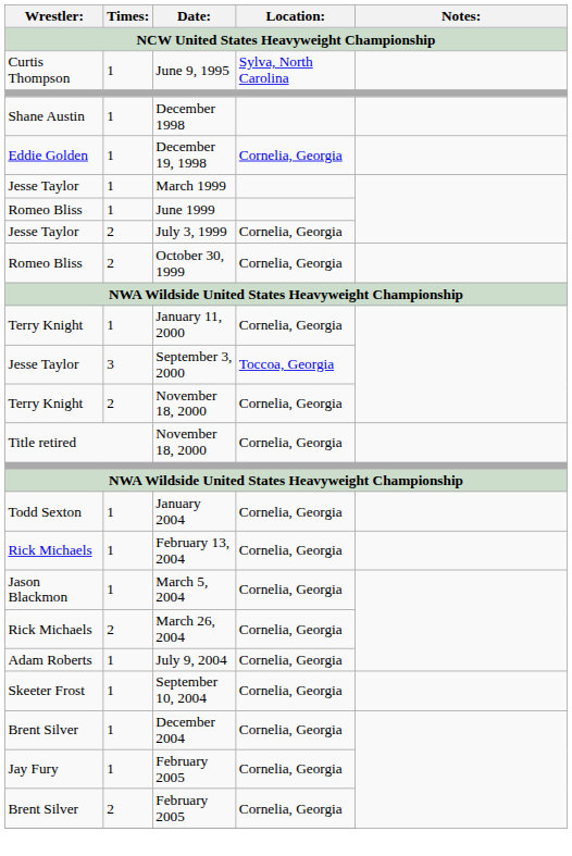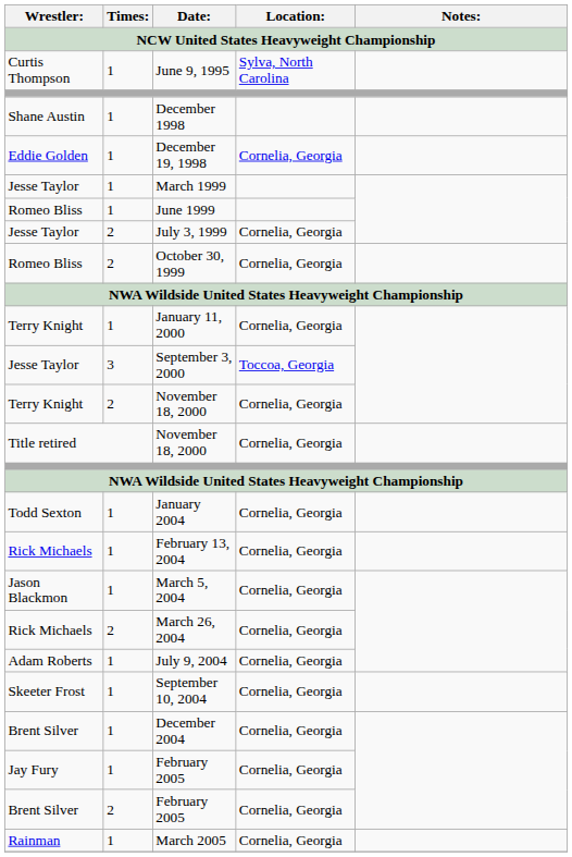+ row: Rainman | 1 | March 2005 | Cornelia, Georgia
